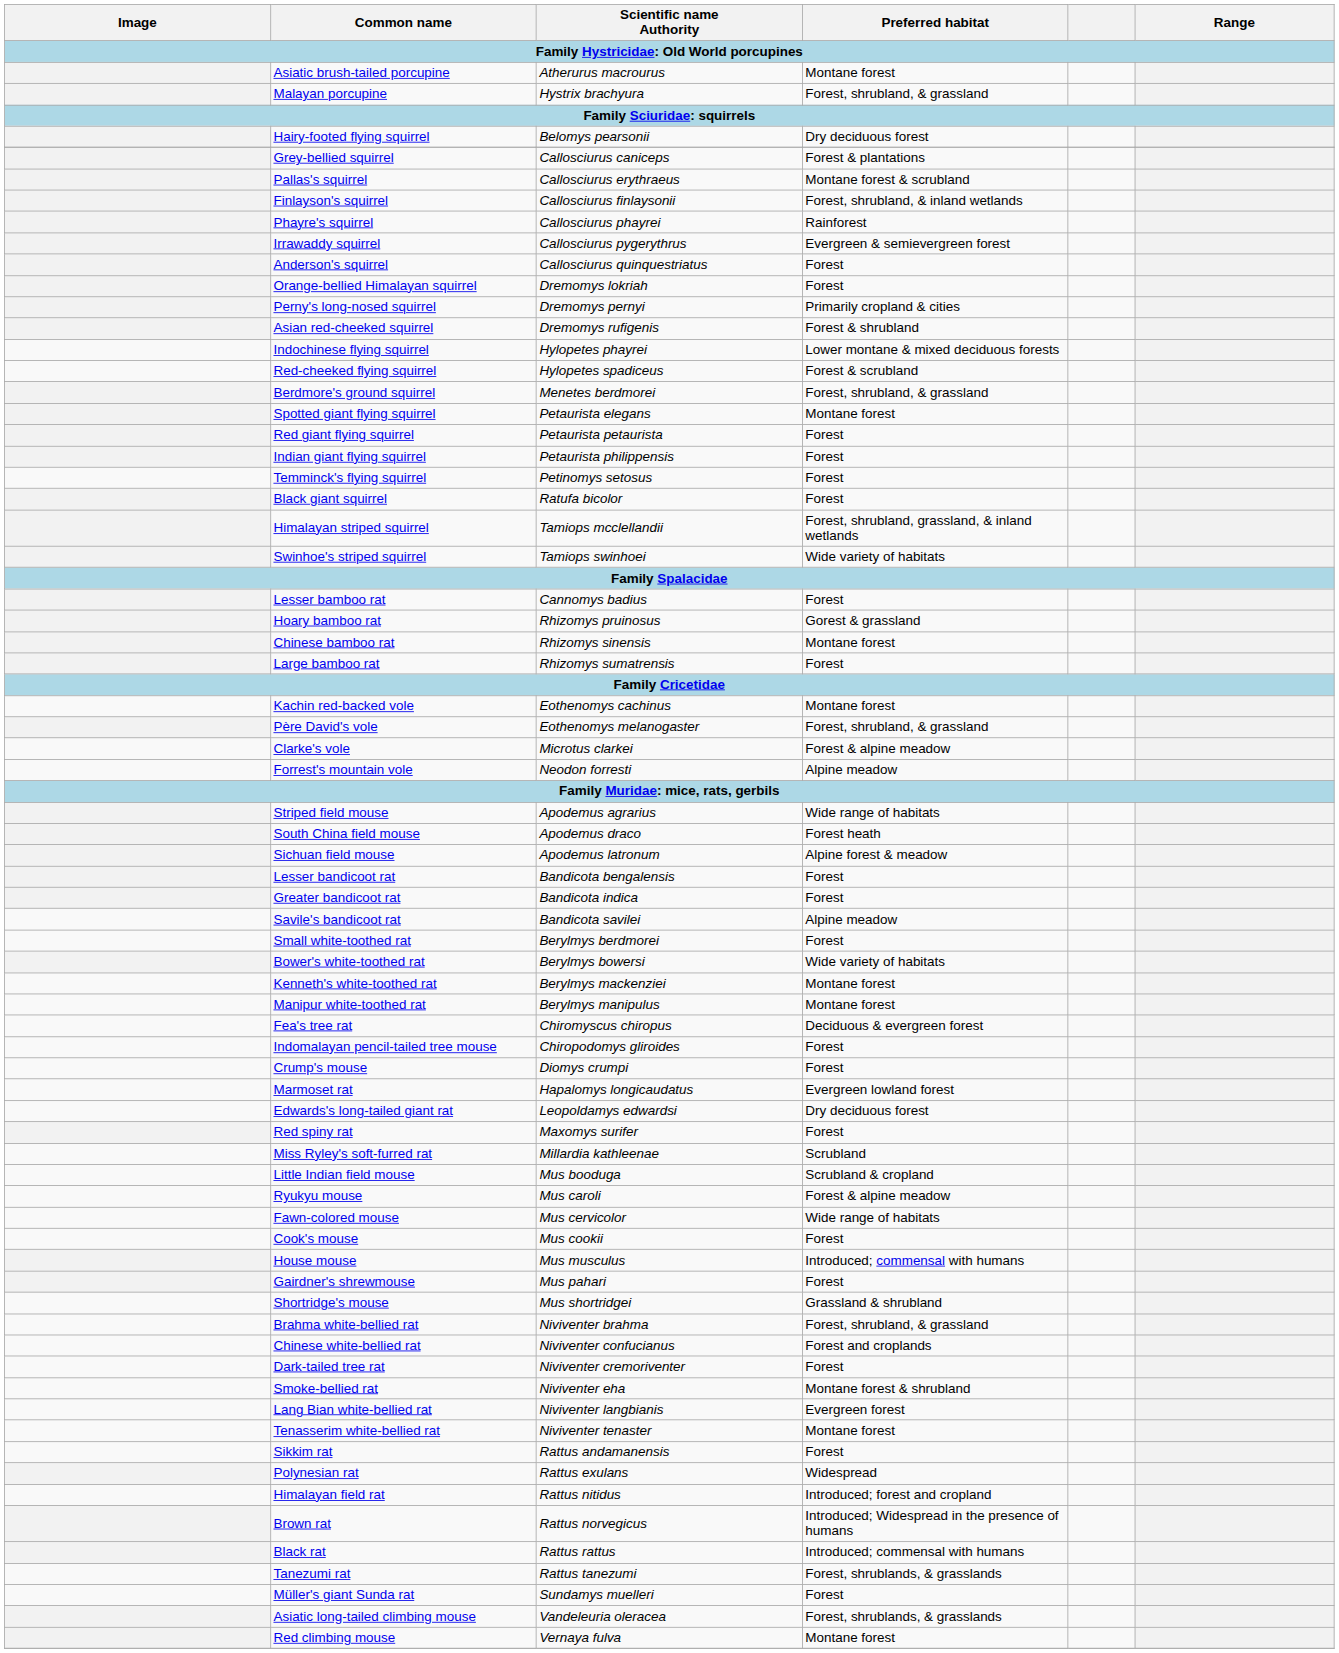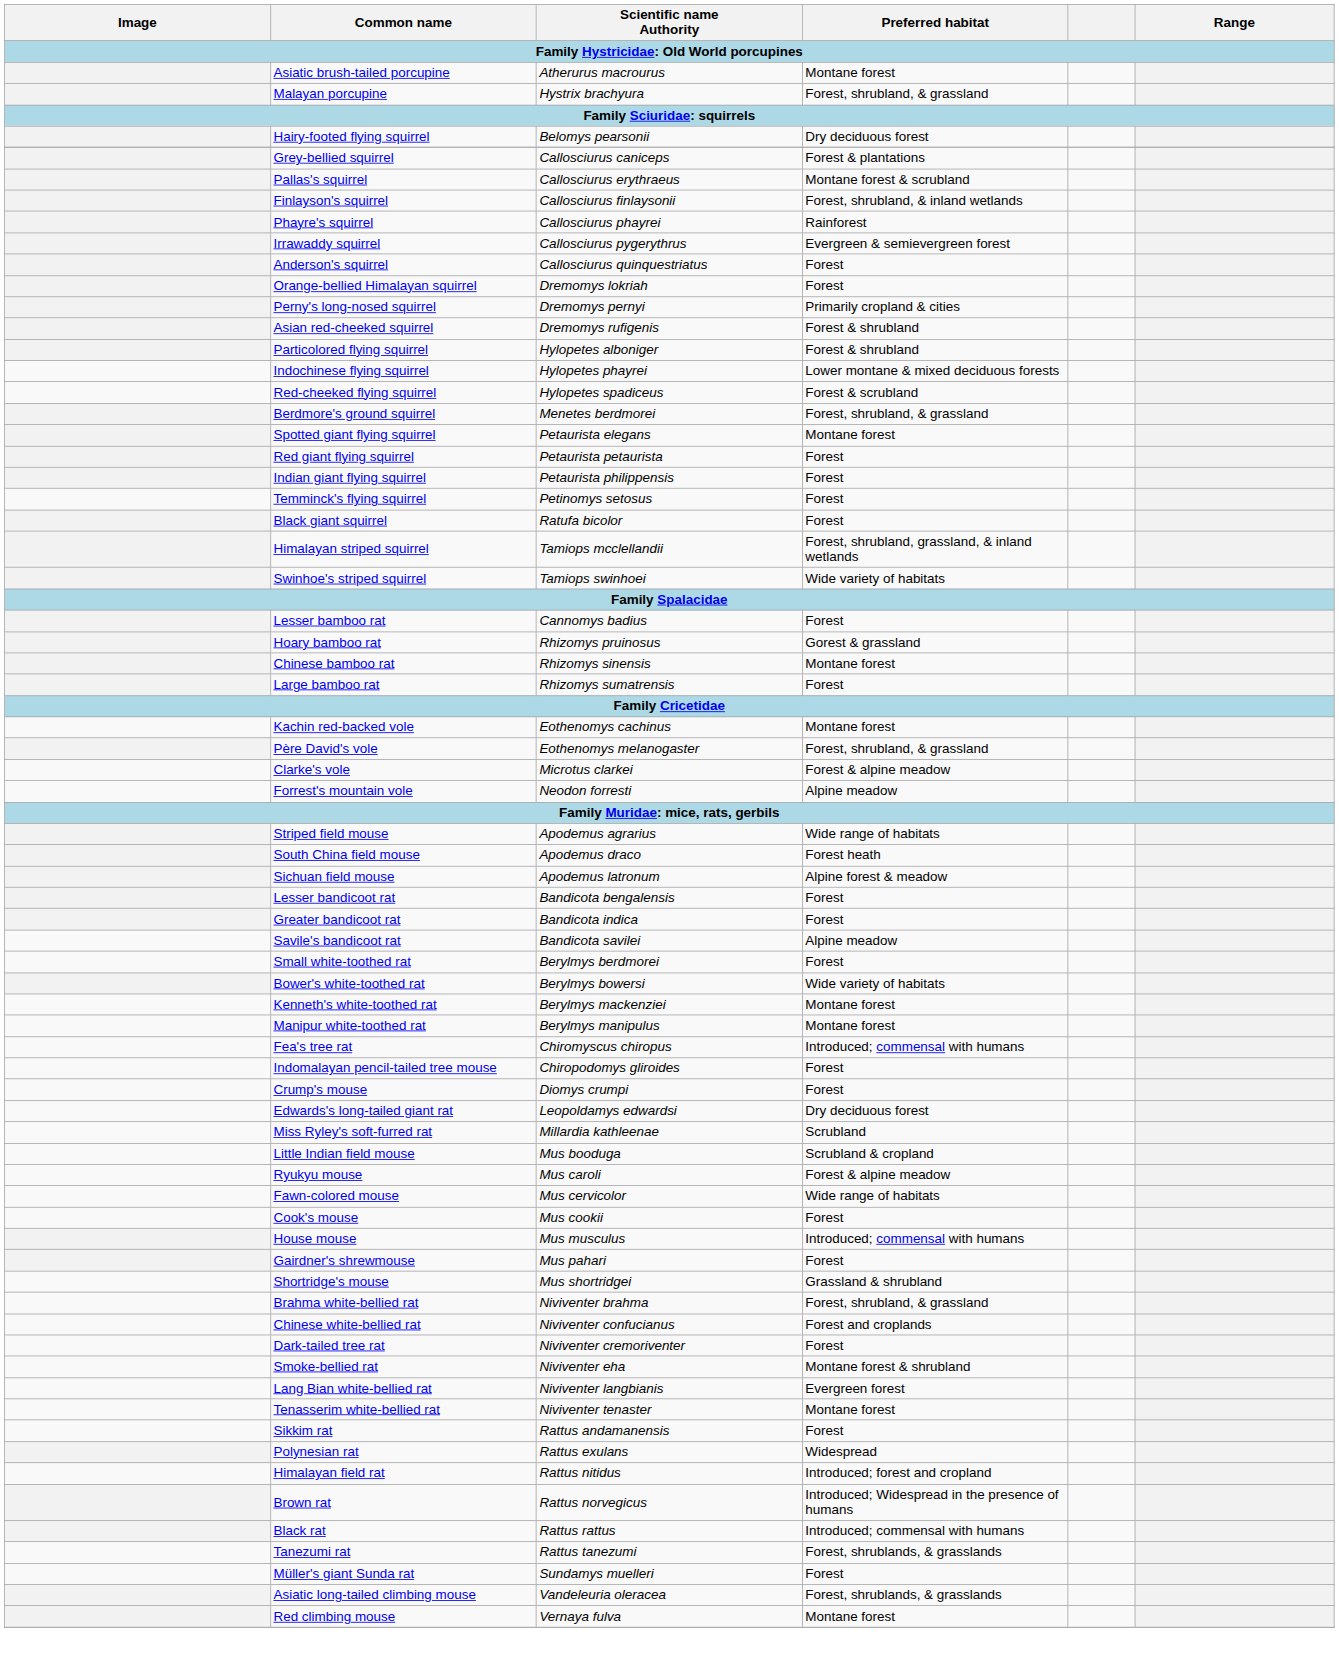+ row: Particolored flying squirrel | Hylopetes alboniger | Forest & shrubland
Fea's tree rat | Preferred habitat: Deciduous & evergreen forest -> Introduced; commensal with humans
- row: Marmoset rat | Hapalomys longicaudatus | Evergreen lowland forest
- row: Red spiny rat | Maxomys surifer | Forest
